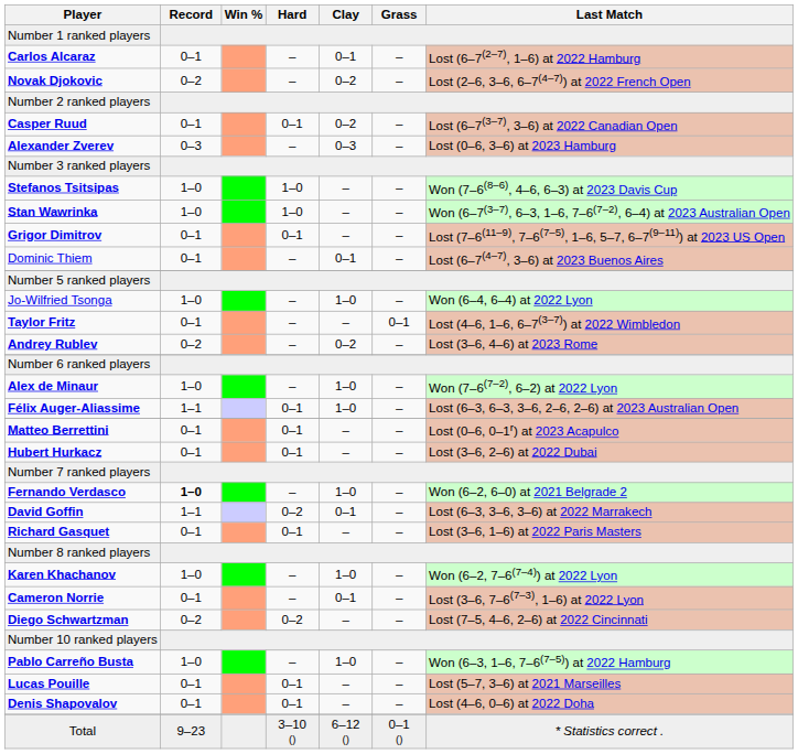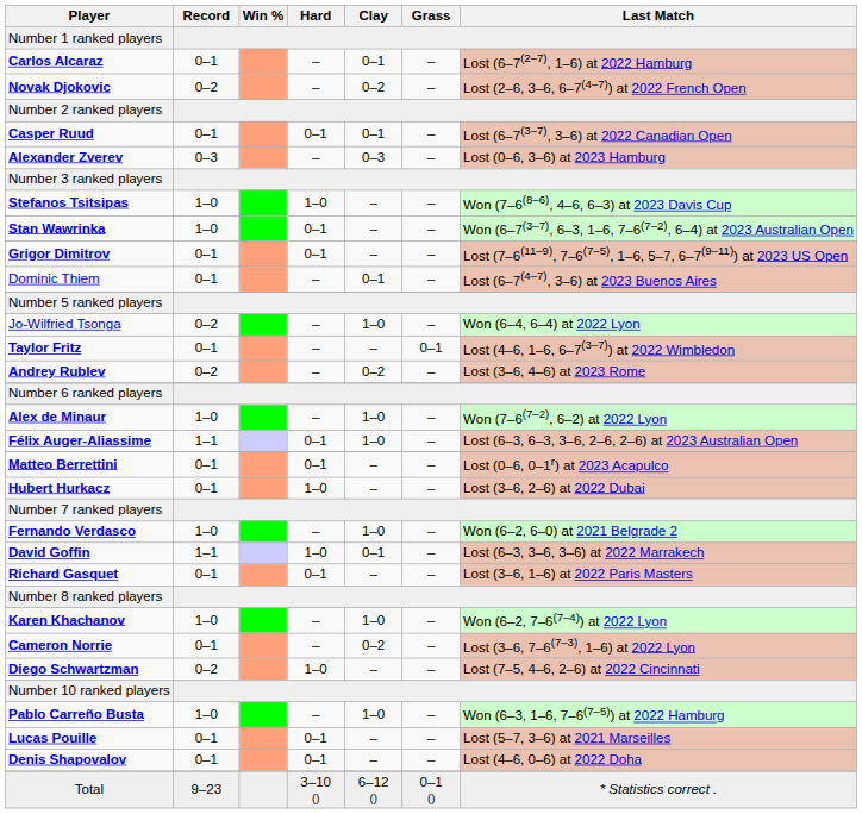Casper Ruud | Clay: 0–2 -> 0–1
Stan Wawrinka | Hard: 1–0 -> 0–1
Jo-Wilfried Tsonga | Record: 1–0 -> 0–2
Hubert Hurkacz | Hard: 0–1 -> 1–0
Fernando Verdasco | Record: bold -> normal
David Goffin | Hard: 0–2 -> 1–0
Cameron Norrie | Clay: 0–1 -> 0–2
Diego Schwartzman | Hard: 0–2 -> 1–0
